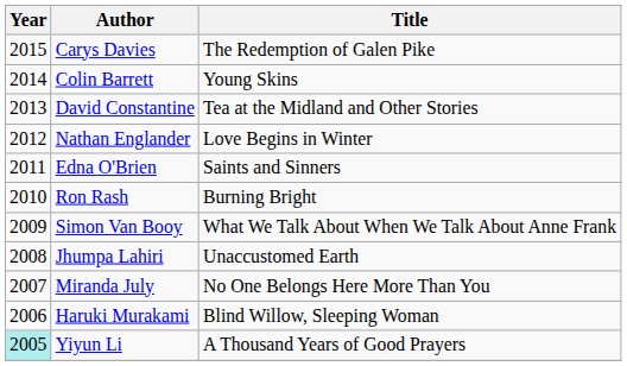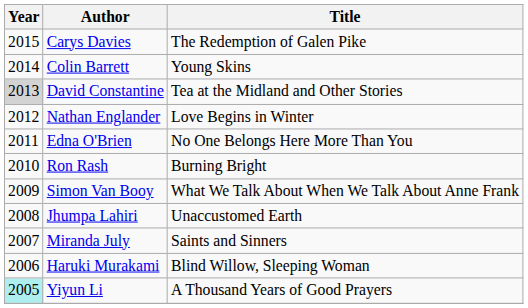David Constantine | Year: no background -> lightgrey background
Edna O'Brien | Title: Saints and Sinners -> No One Belongs Here More Than You
Miranda July | Title: No One Belongs Here More Than You -> Saints and Sinners
